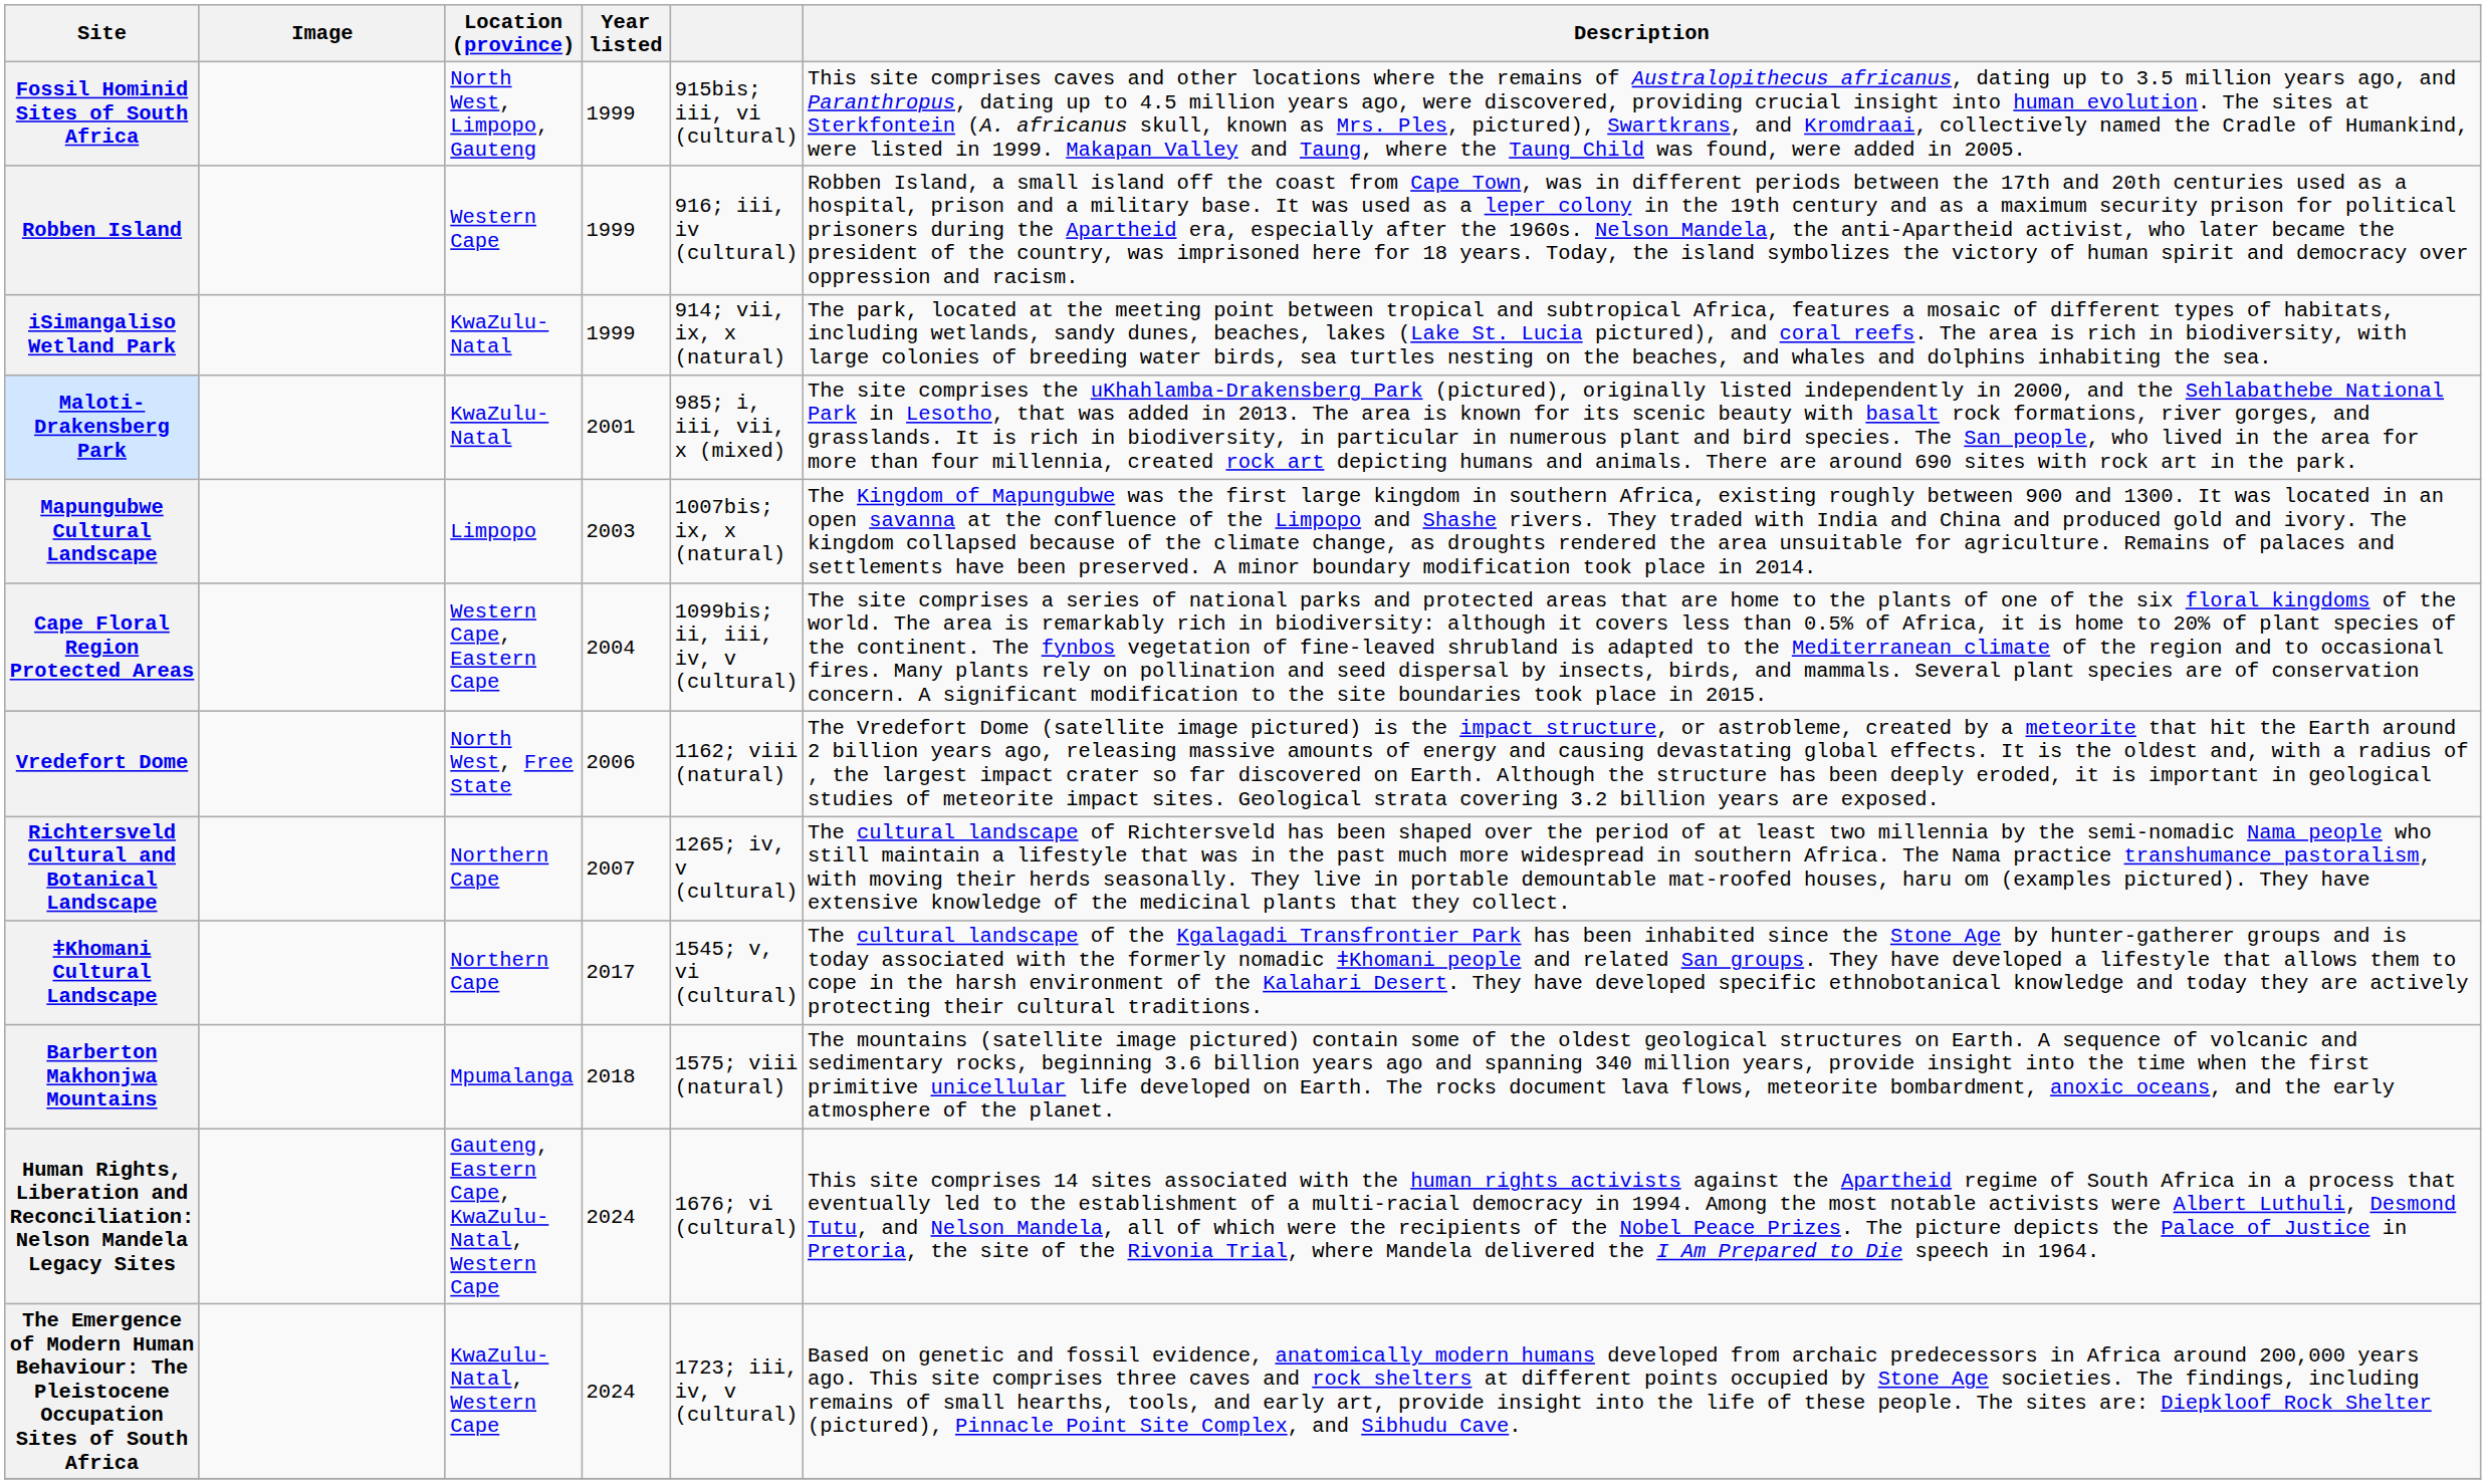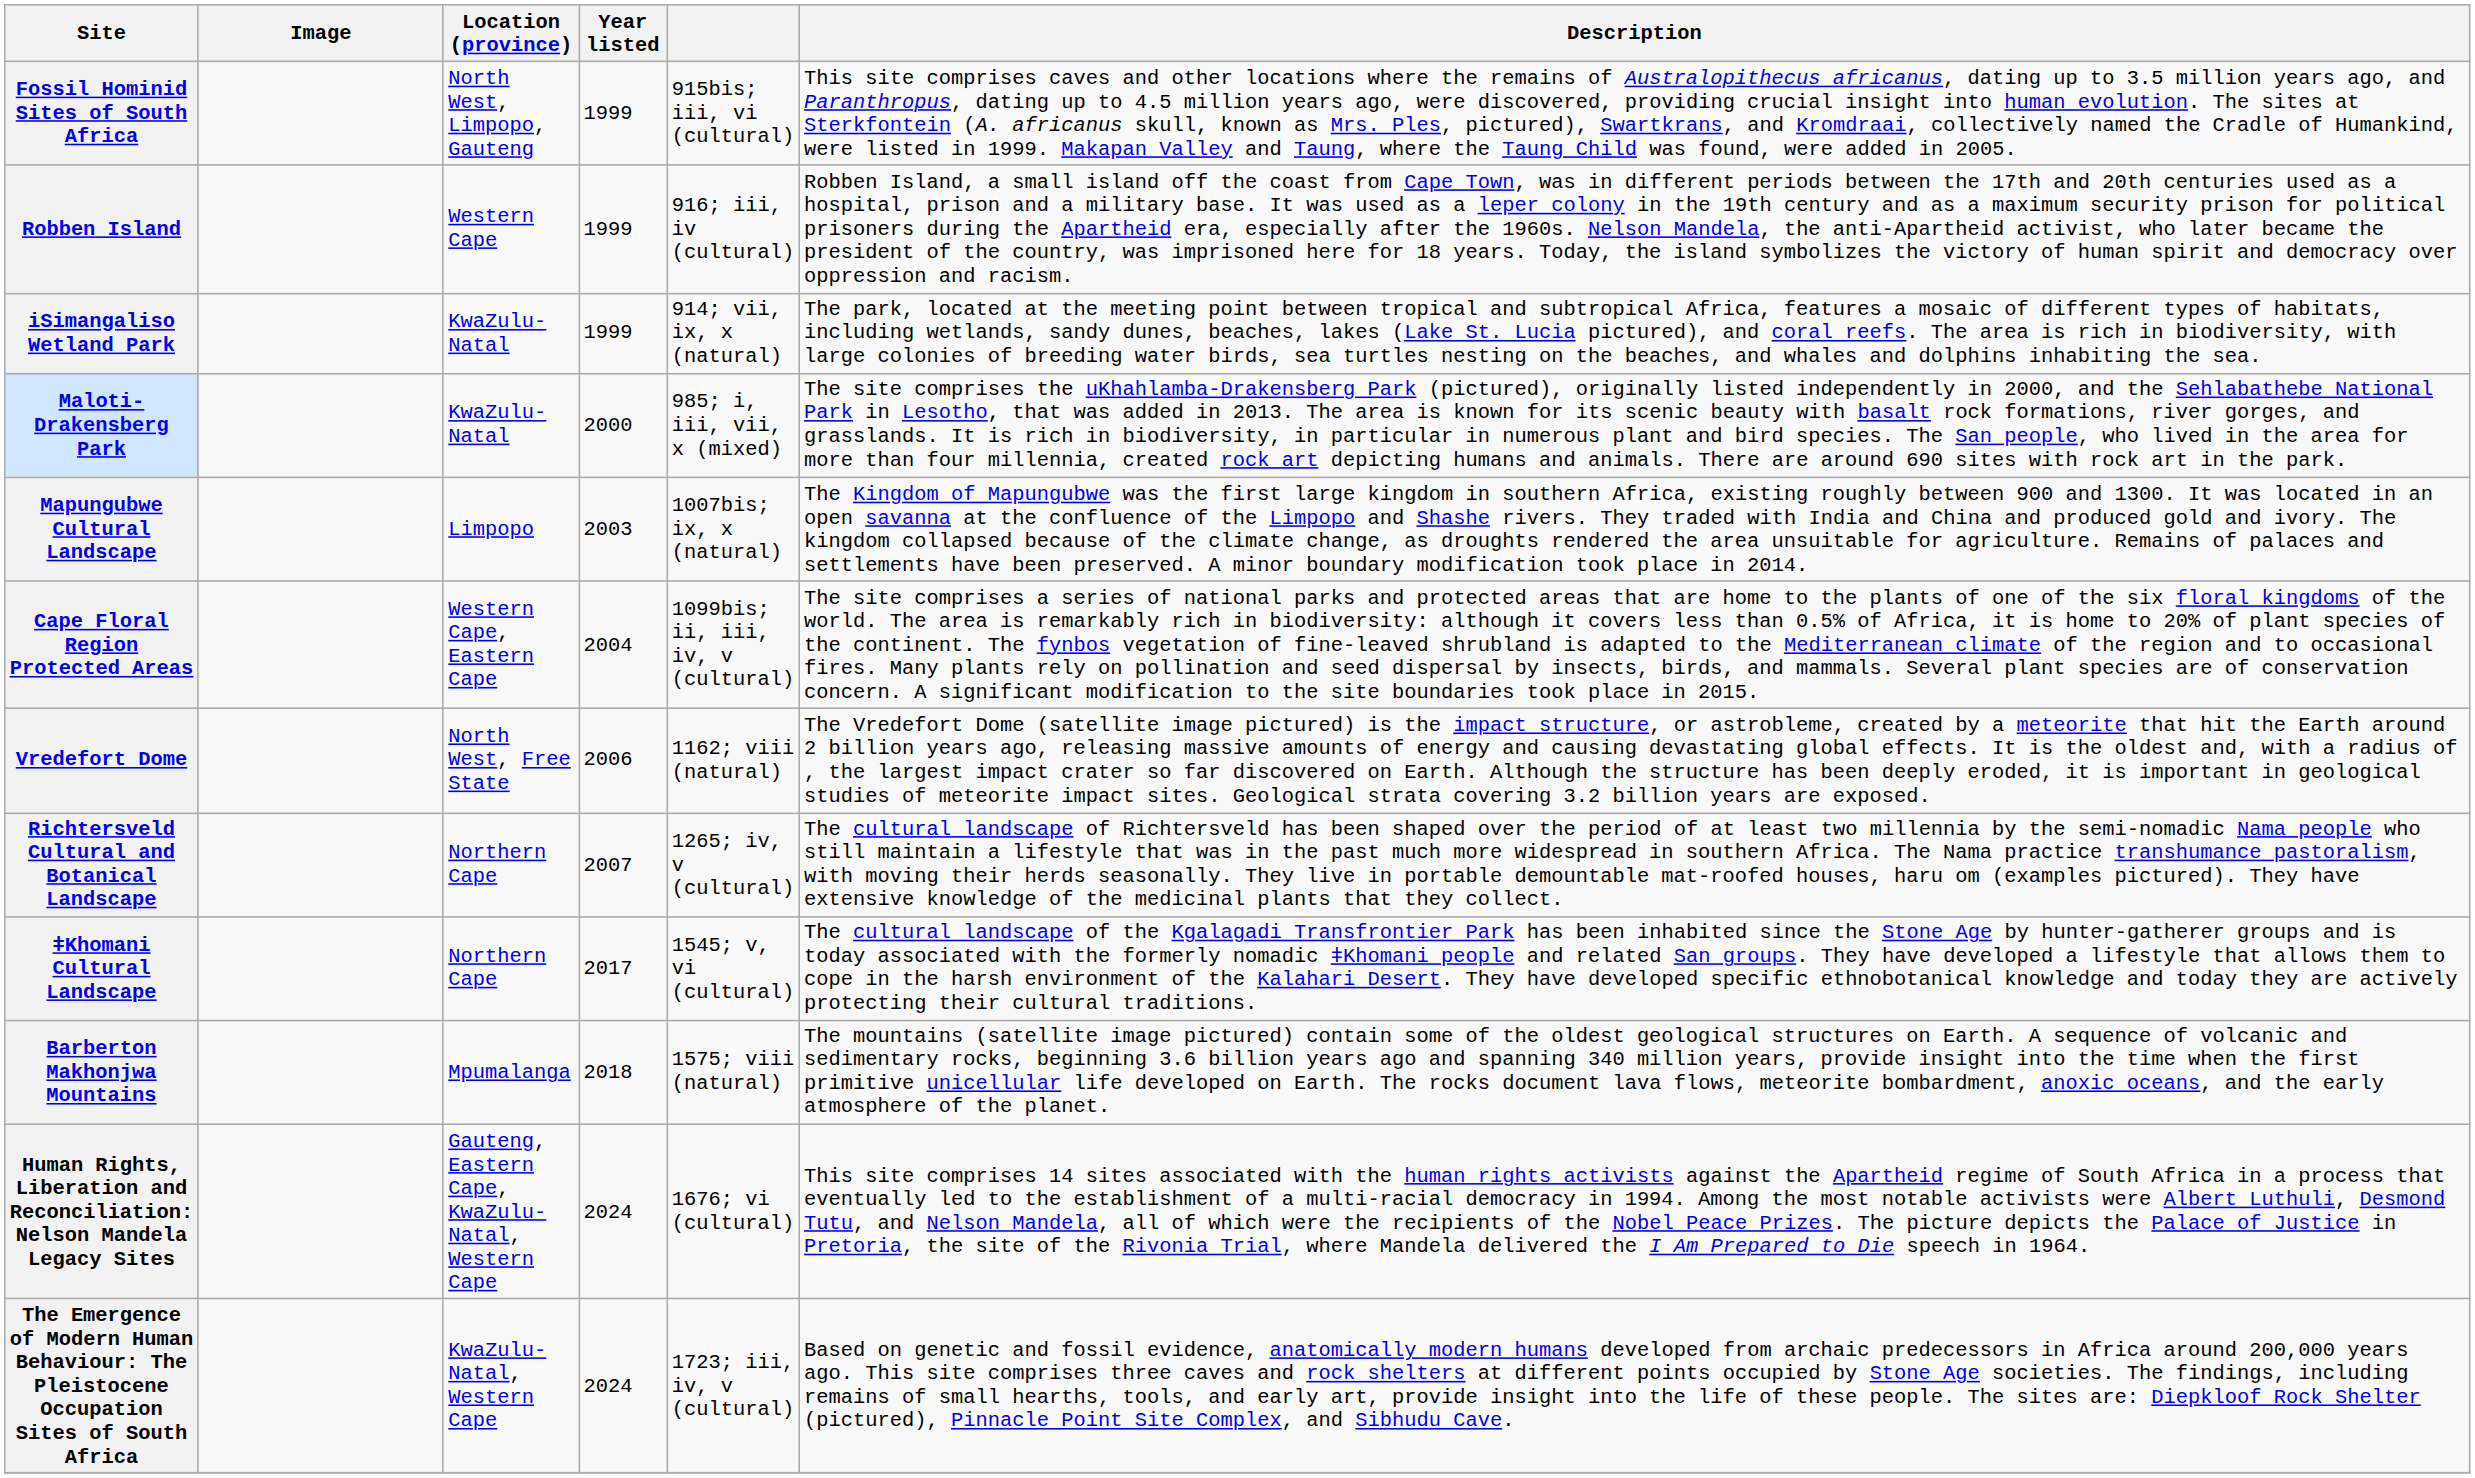Maloti-Drakensberg Park | Year listed: 2001 -> 2000
